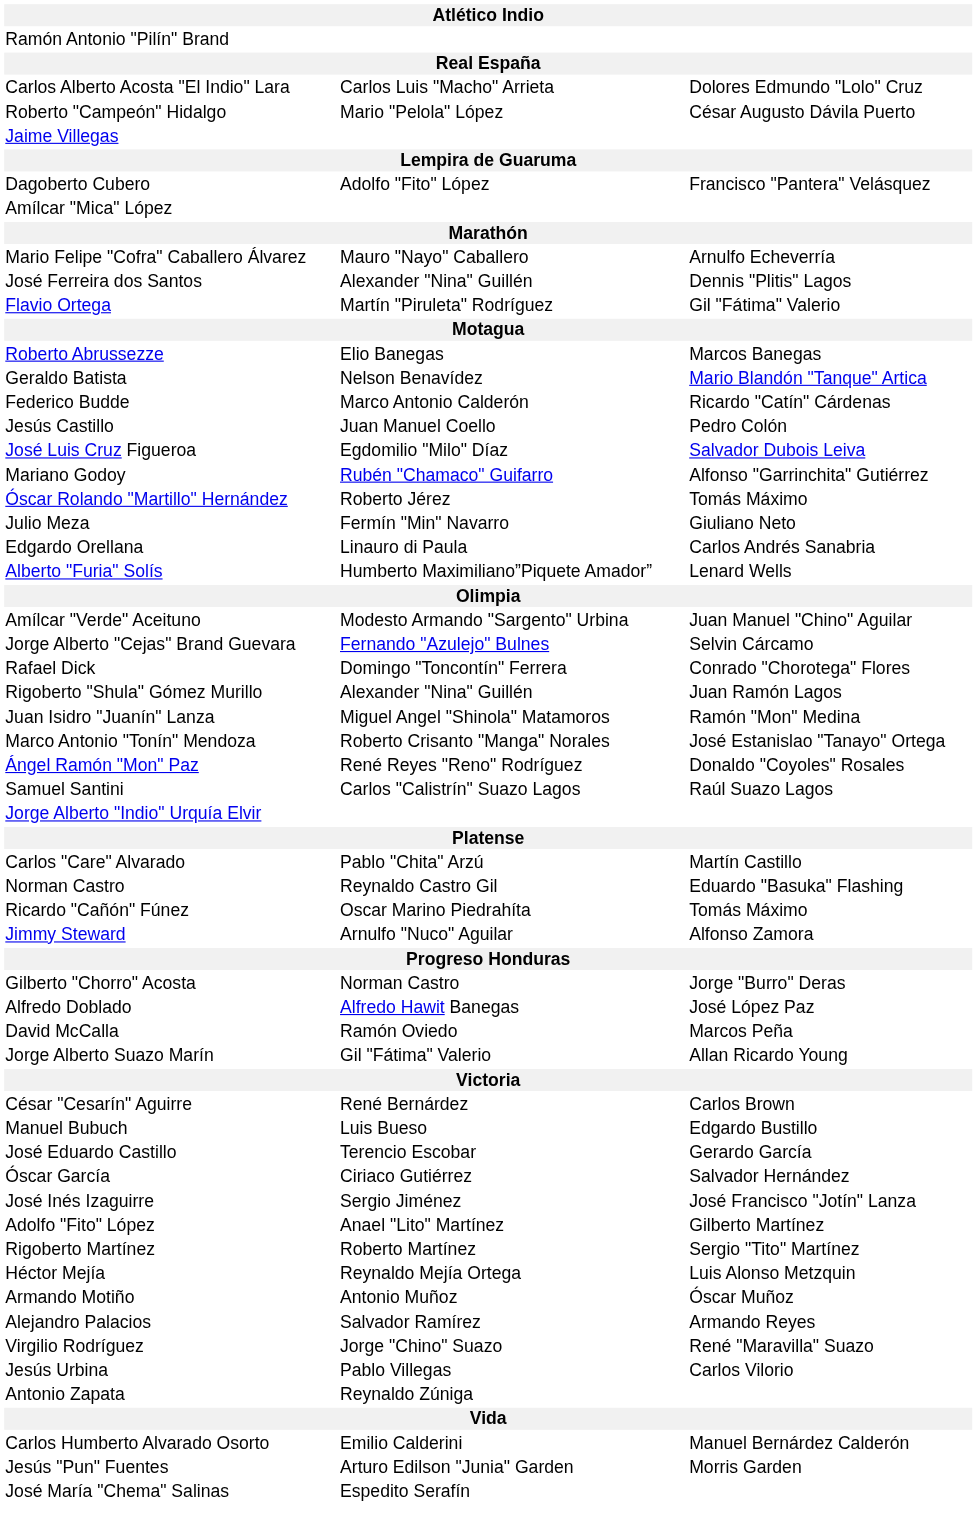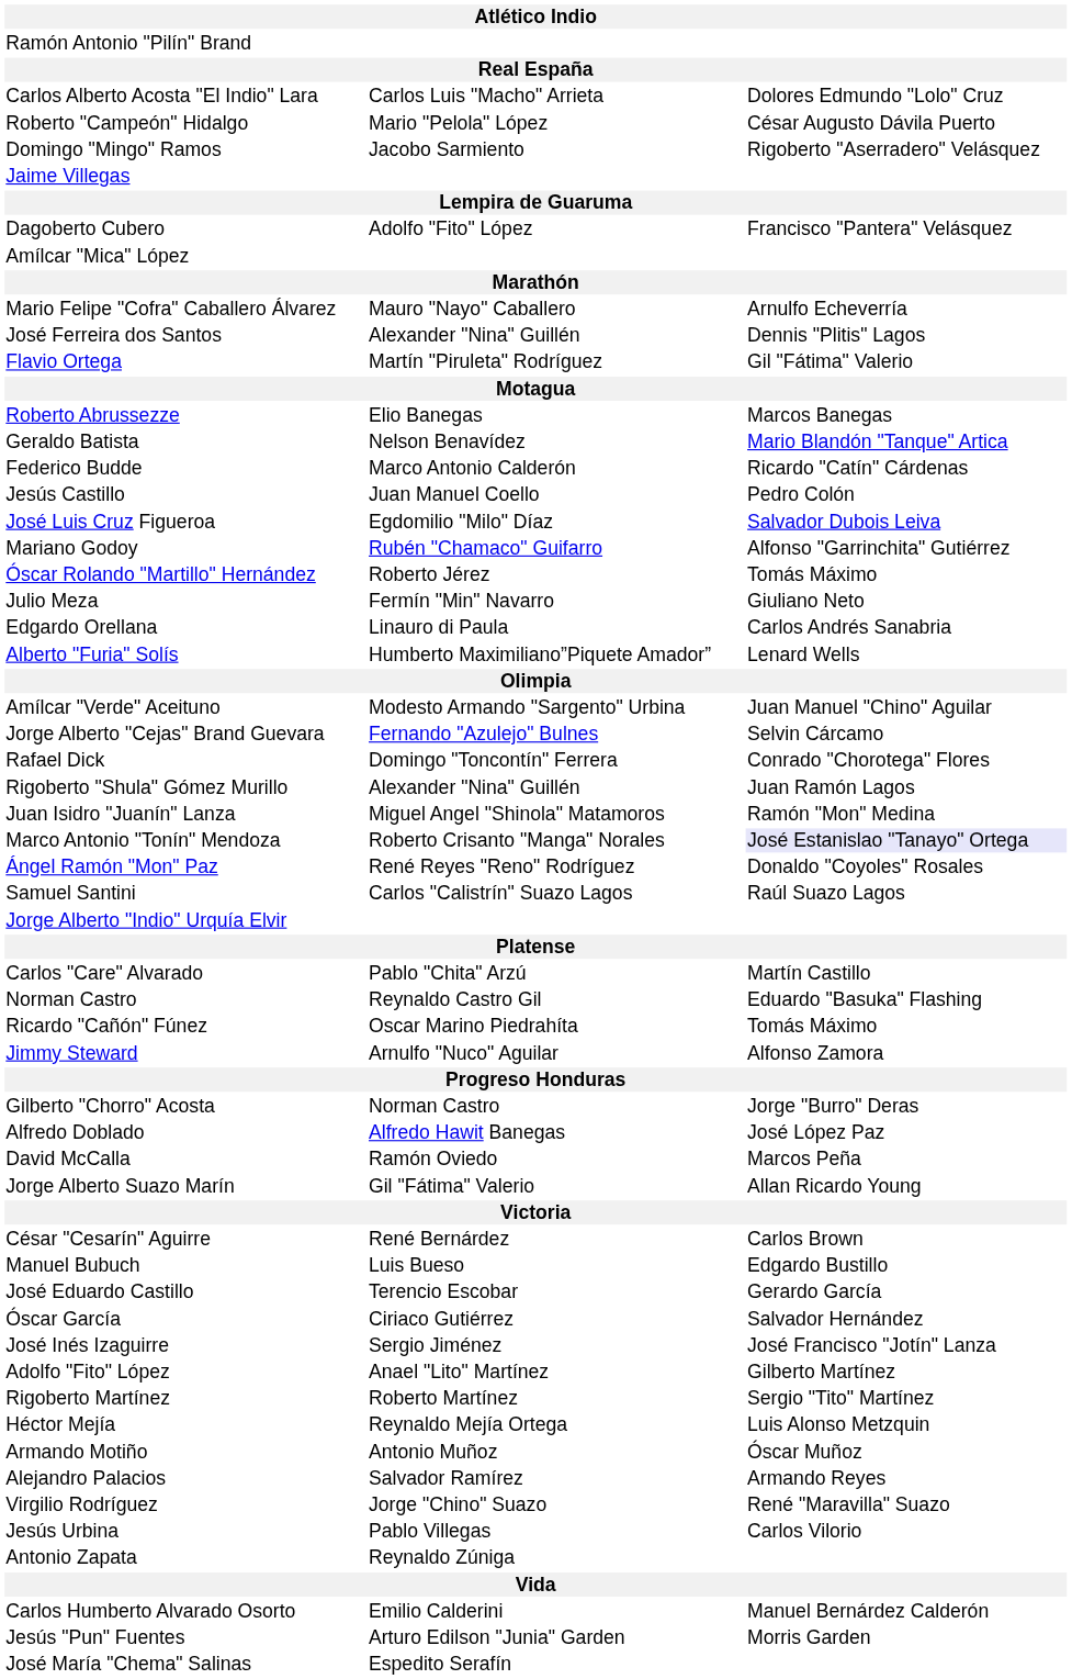+ row: Domingo "Mingo" Ramos | Jacobo Sarmiento | Rigoberto "Aserradero" Velásquez
Marco Antonio "Tonín" Mendoza | column 3: no background -> lavender background
